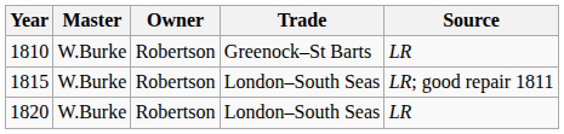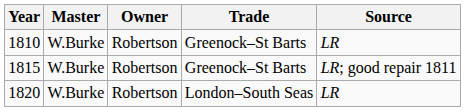1815 | Trade: London–South Seas -> Greenock–St Barts
